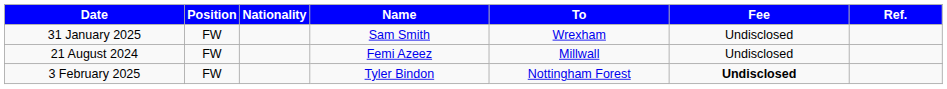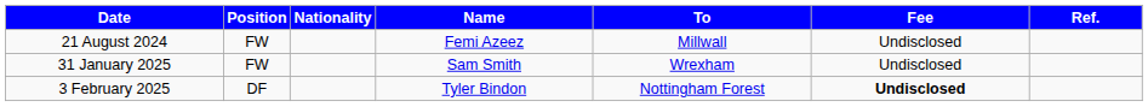rows swapped: 21 August 2024 <-> 31 January 2025
3 February 2025 | Position: FW -> DF
